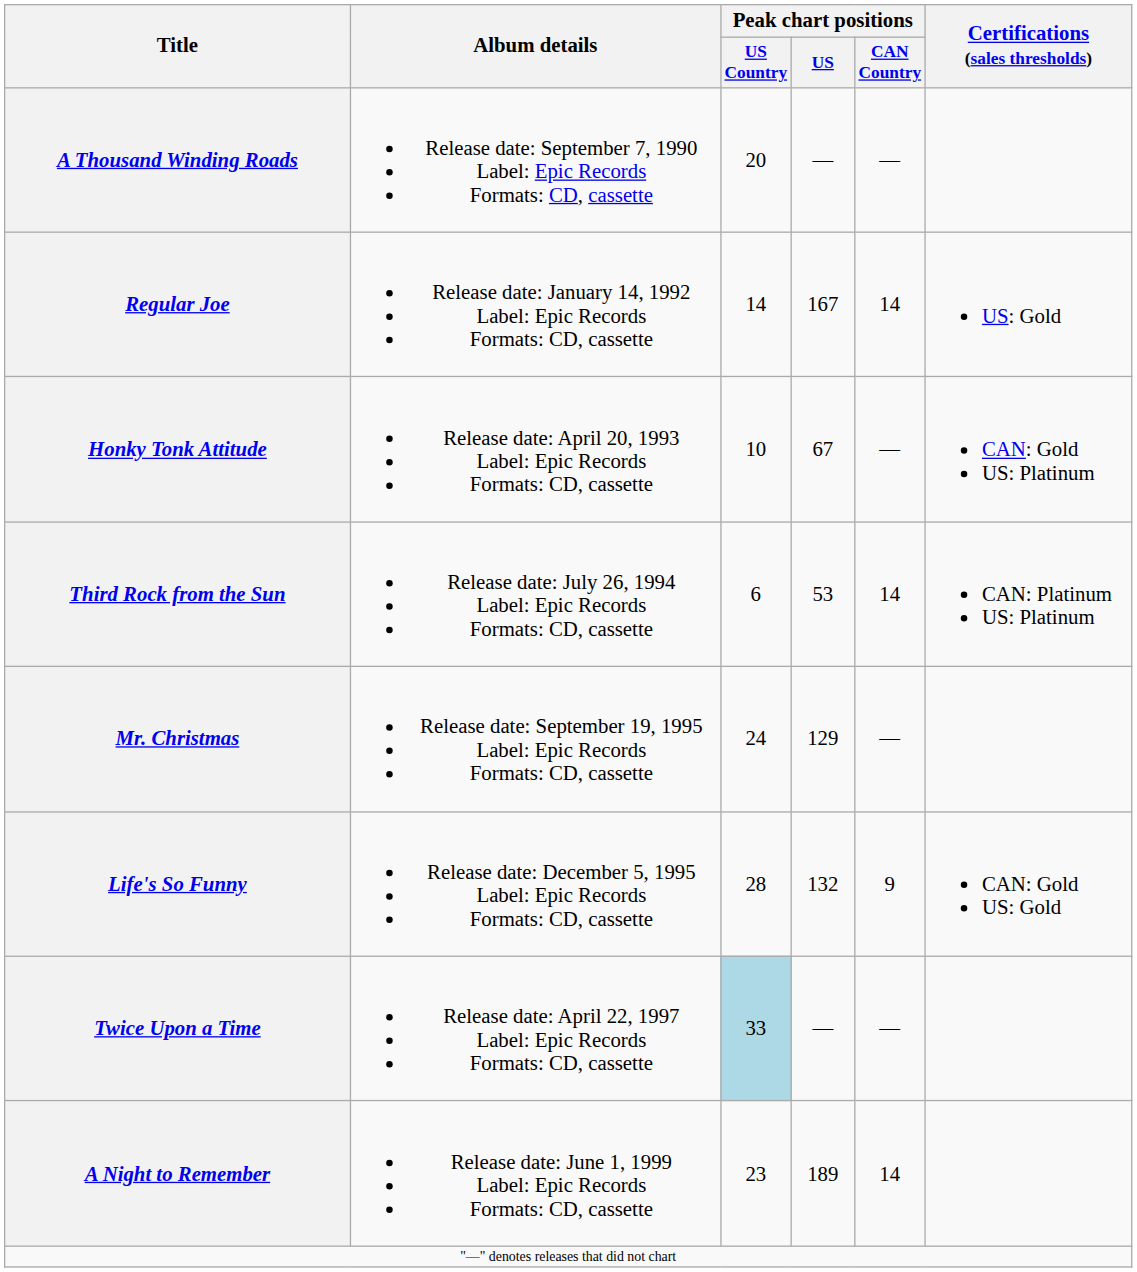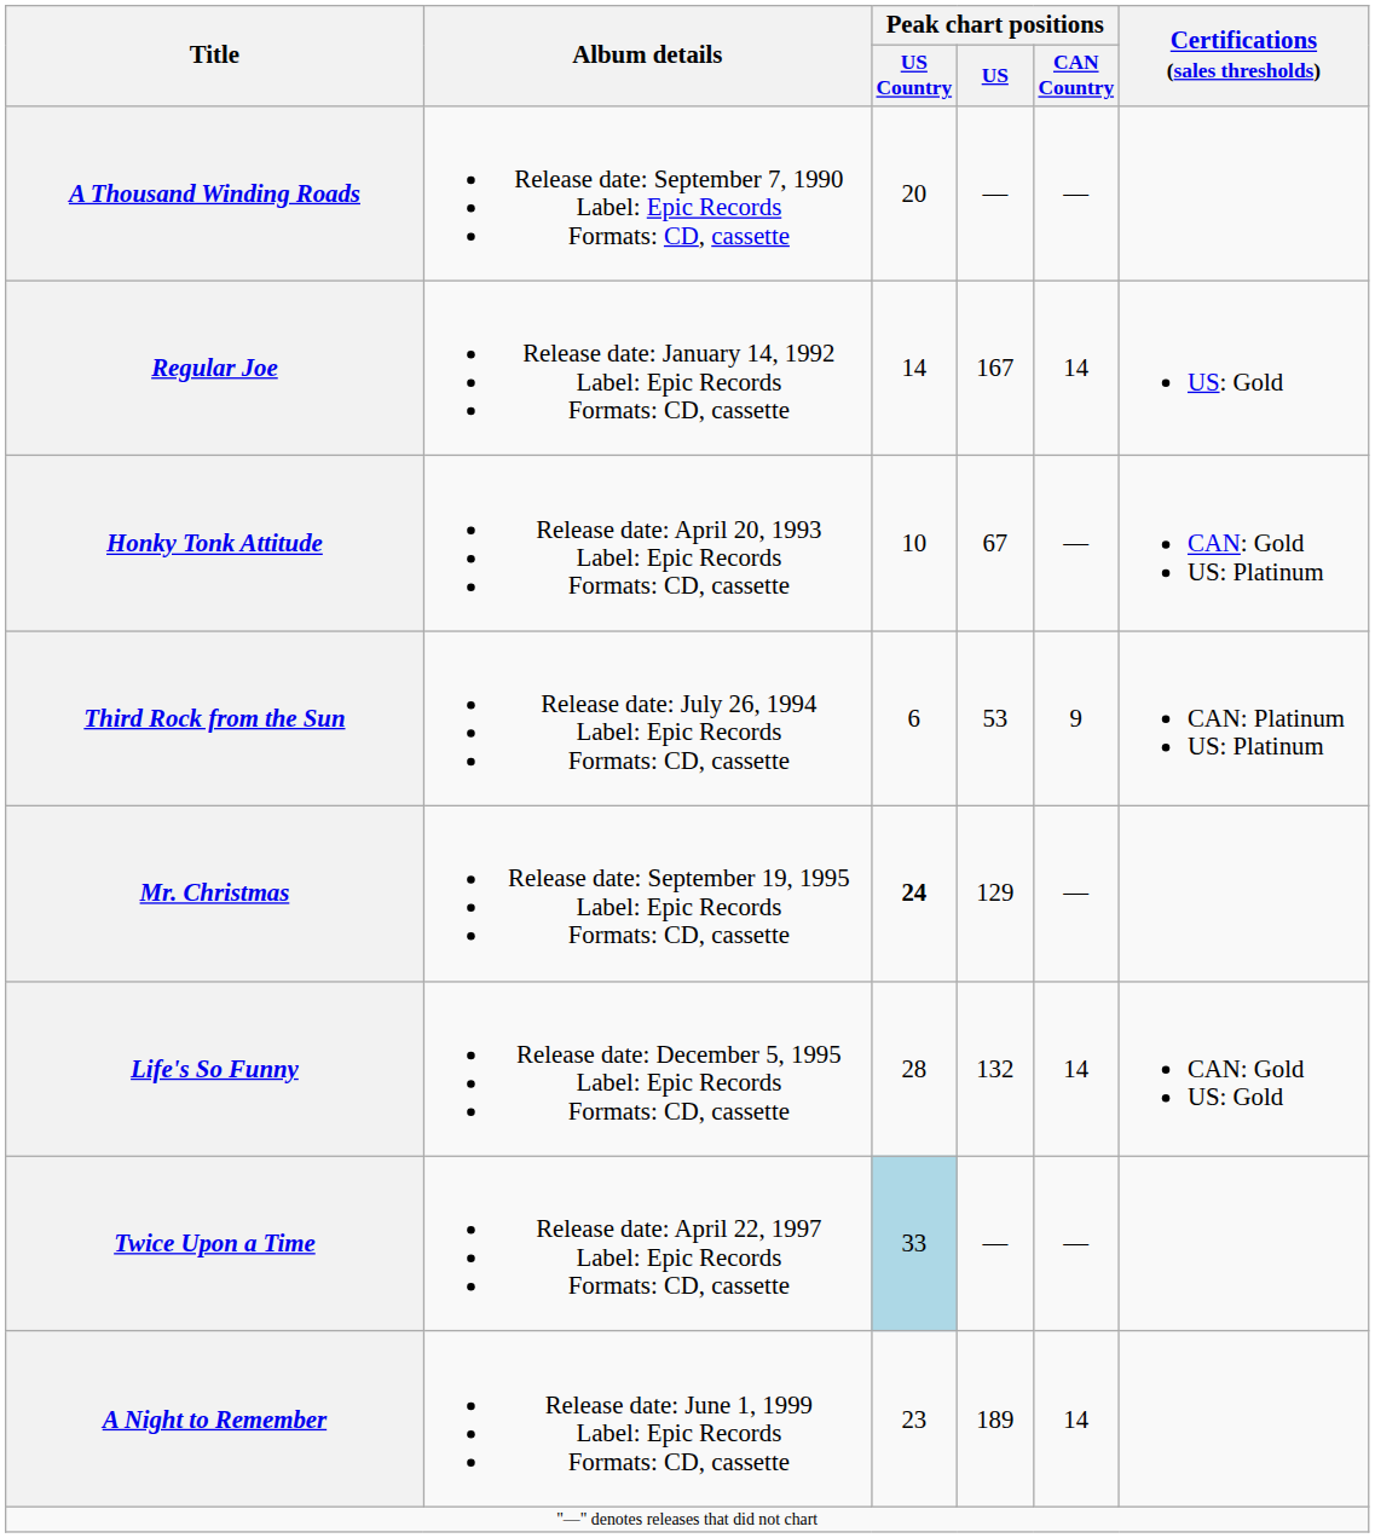Third Rock from the Sun | Peak chart positions / CAN Country: 14 -> 9
Mr. Christmas | Peak chart positions / US Country: normal -> bold
Life's So Funny | Peak chart positions / CAN Country: 9 -> 14
